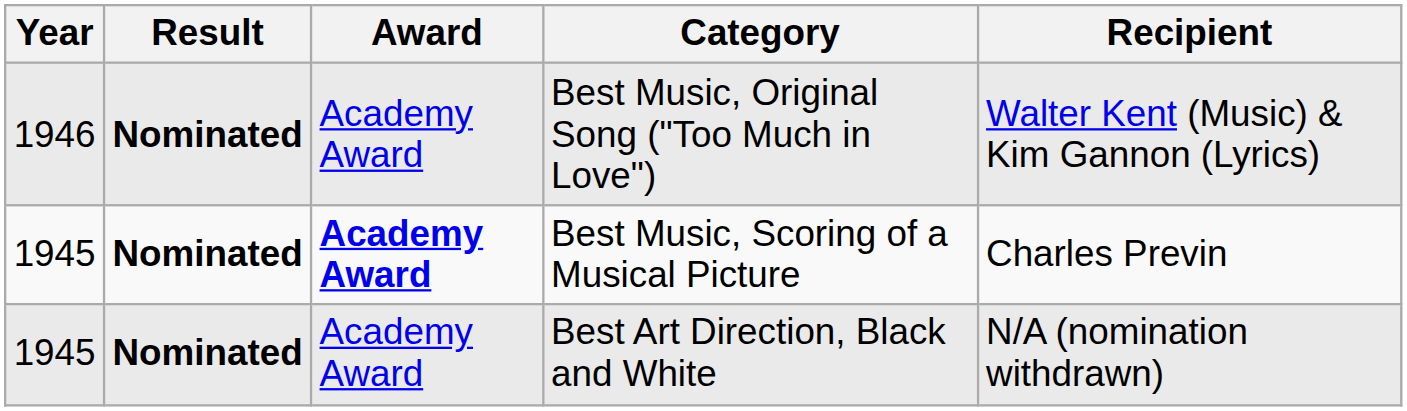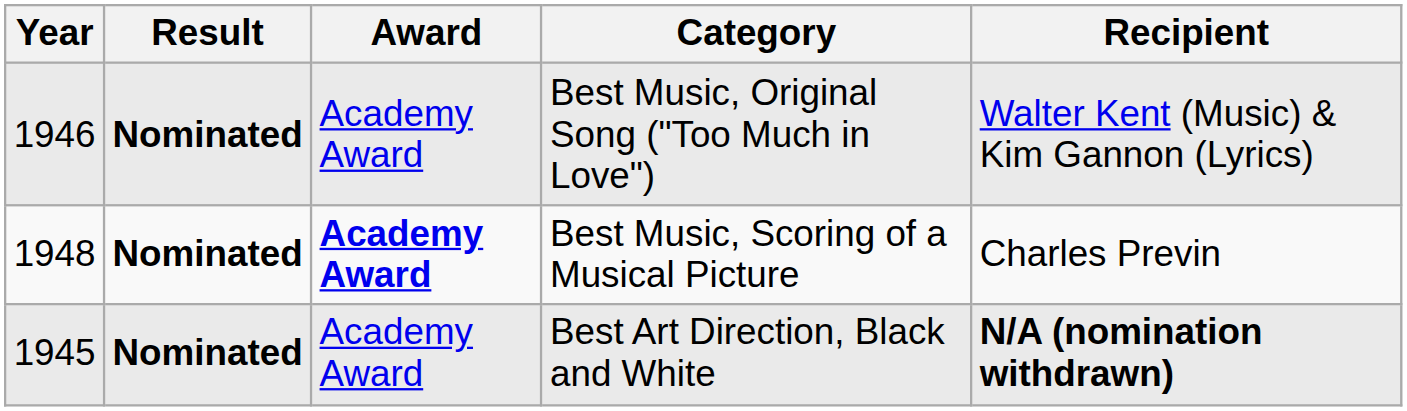Best Music, Scoring of a Musical Picture | Year: 1945 -> 1948
Best Art Direction, Black and White | Recipient: normal -> bold
